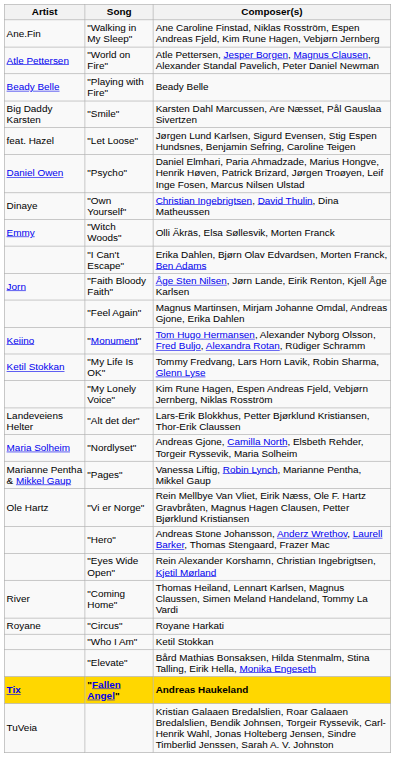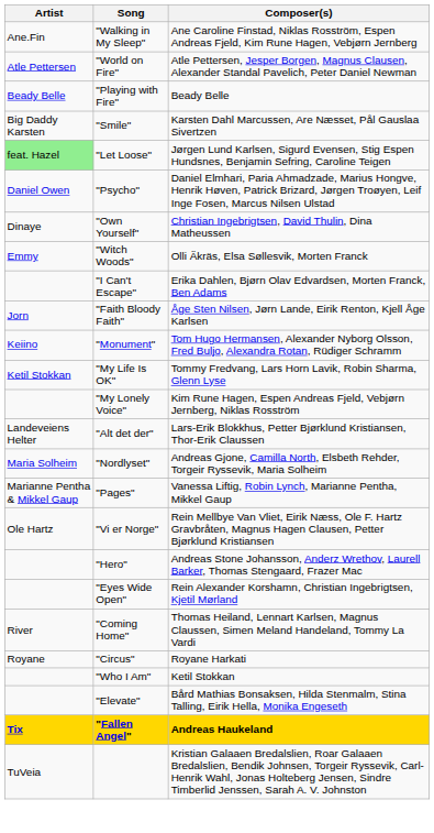"Let Loose" | Artist: no background -> lightgreen background
- row: "Feel Again" | Magnus Martinsen, Mirjam Johanne Omdal, Andreas Gjone, Erika Dahlen
